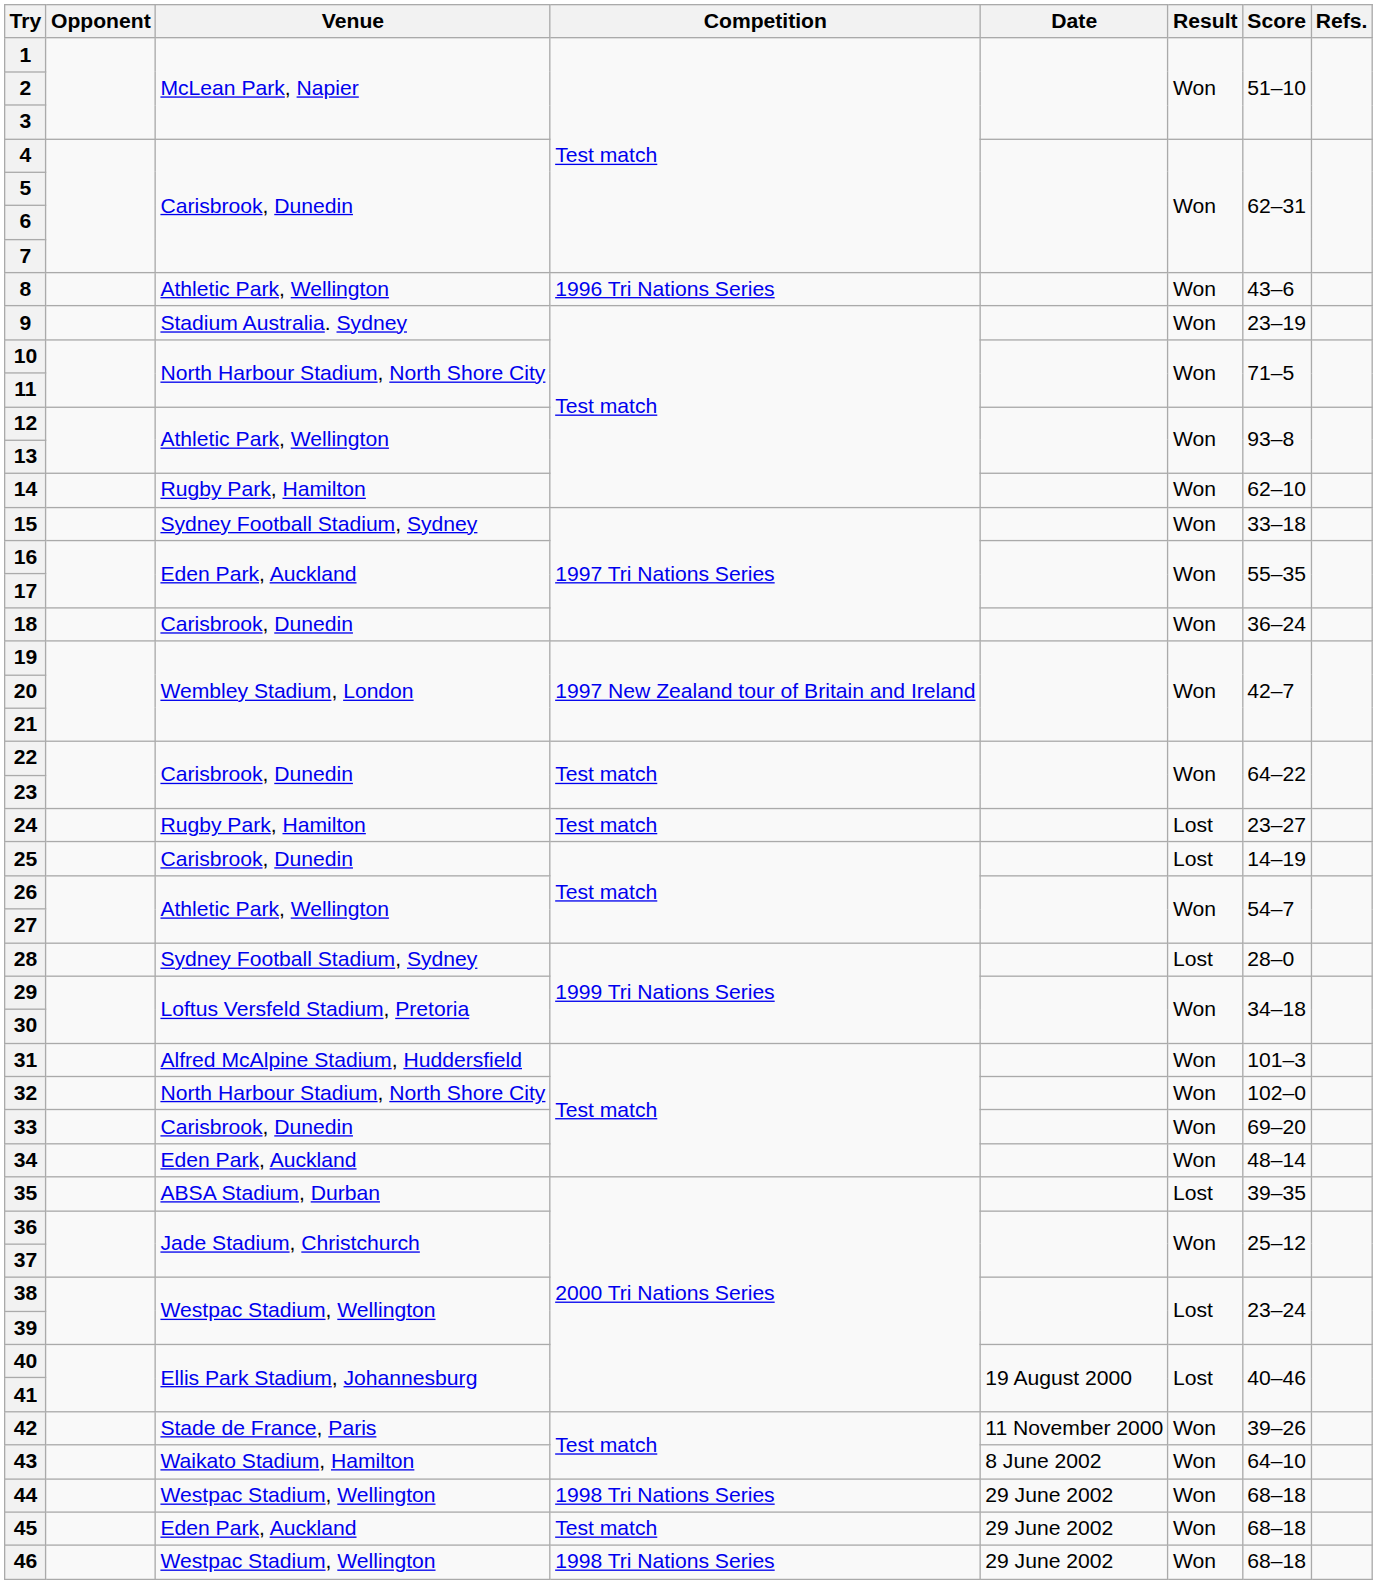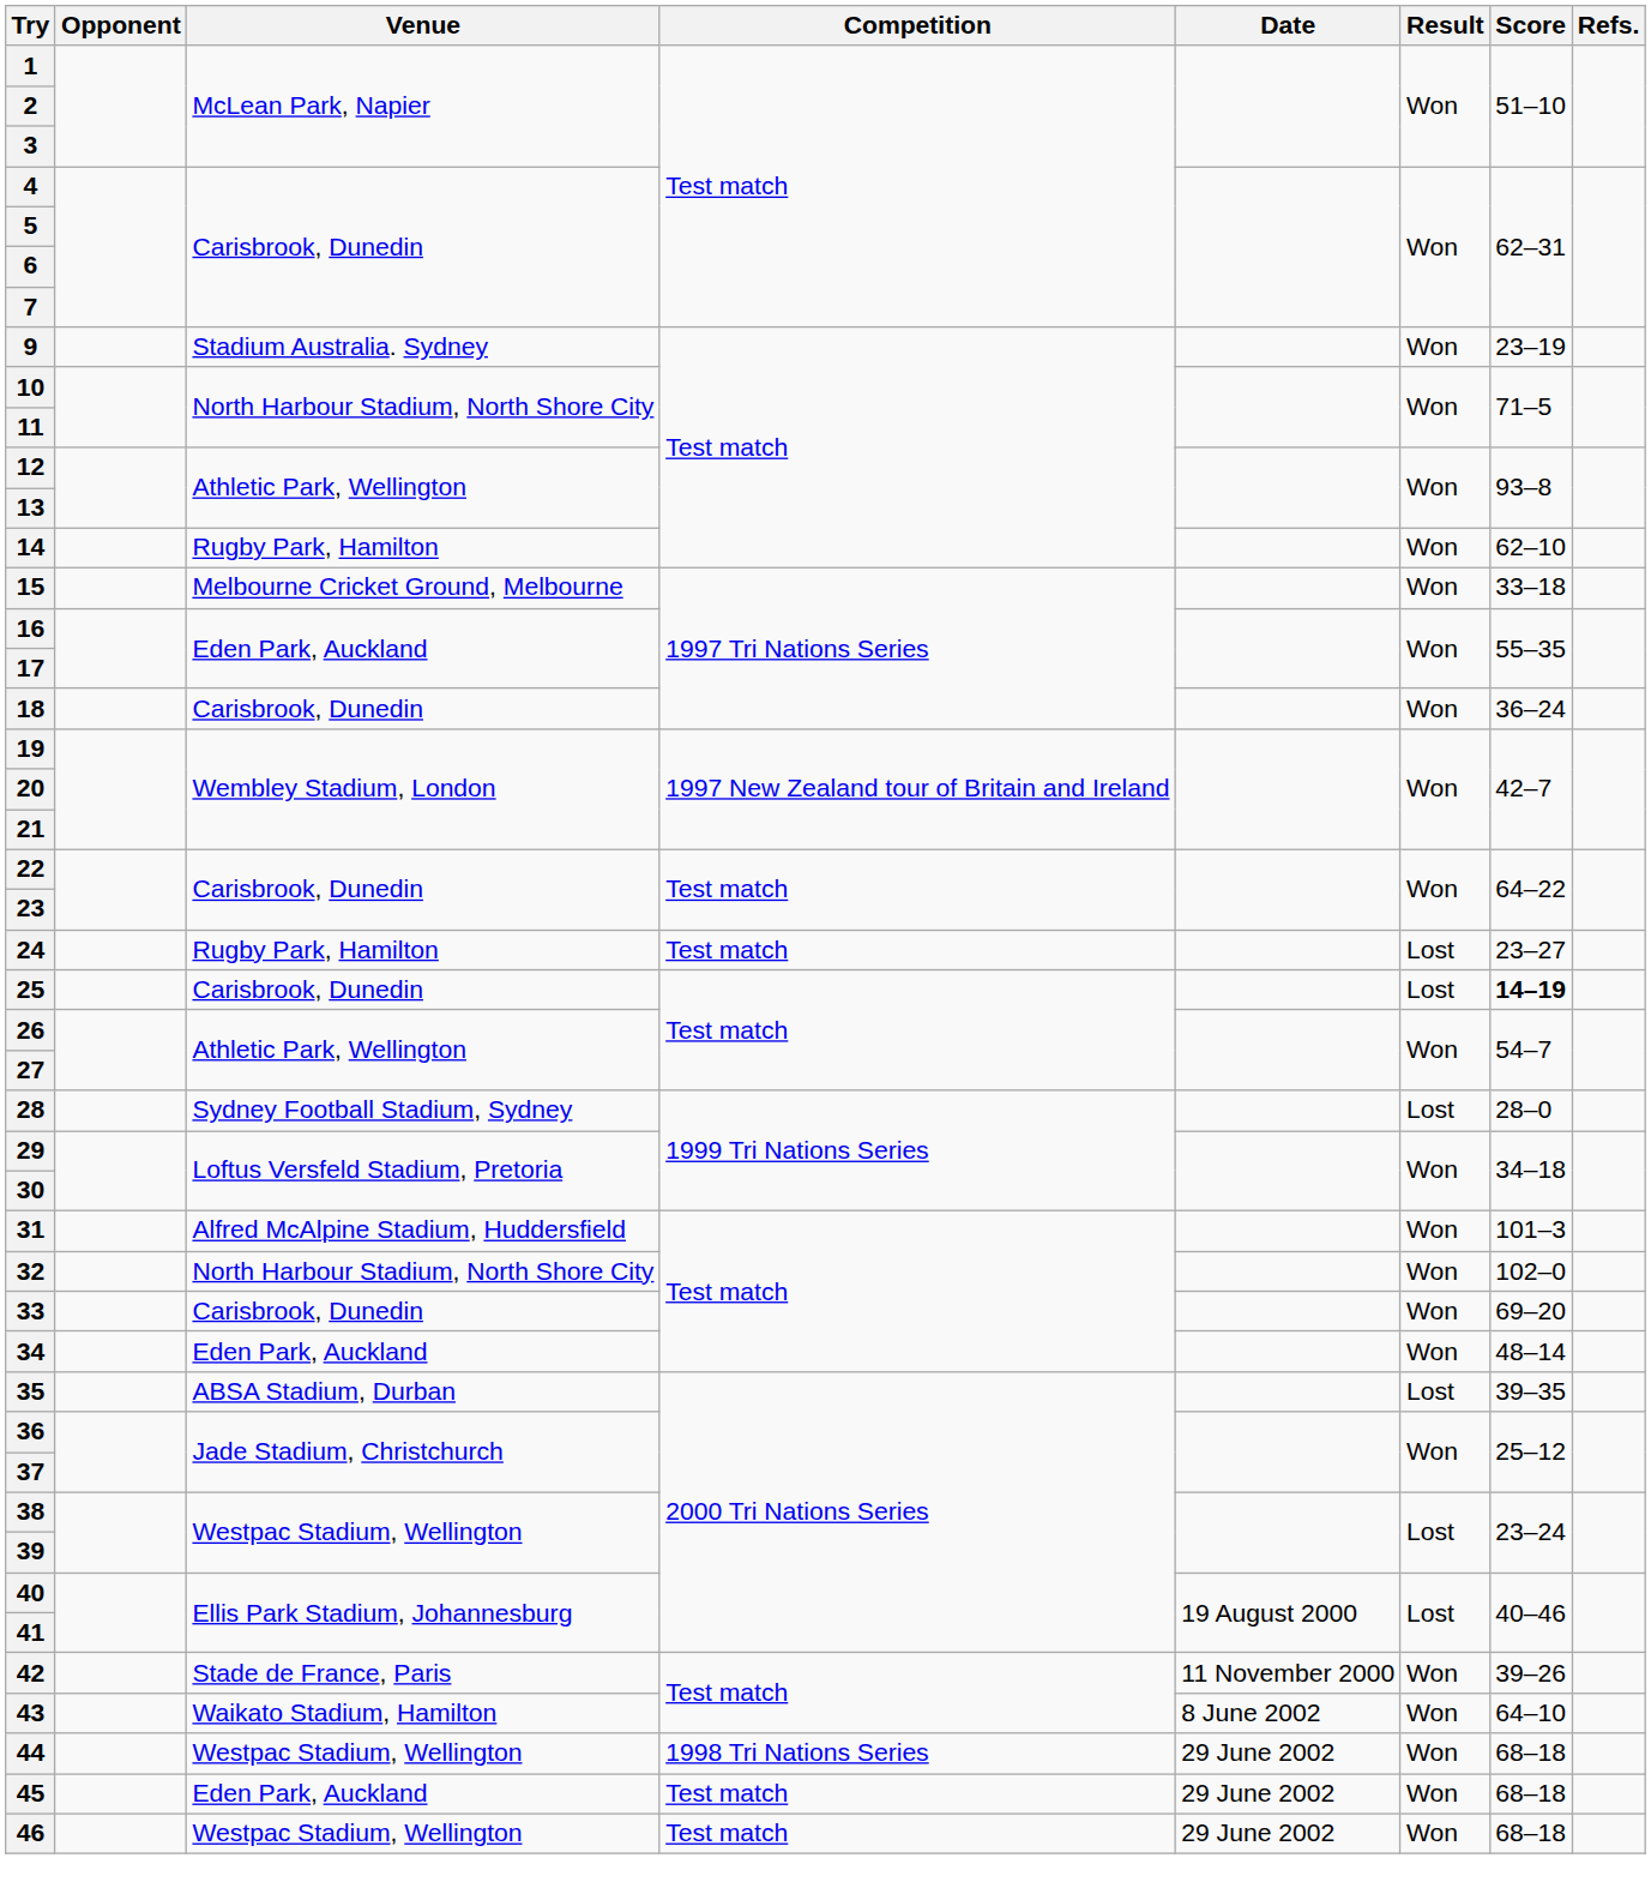- row: 8 | Athletic Park, Wellington | 1996 Tri Nations Series | Won | 43–6
15 | Venue: Sydney Football Stadium, Sydney -> Melbourne Cricket Ground, Melbourne
25 | Score: normal -> bold
46 | Competition: 1998 Tri Nations Series -> Test match
